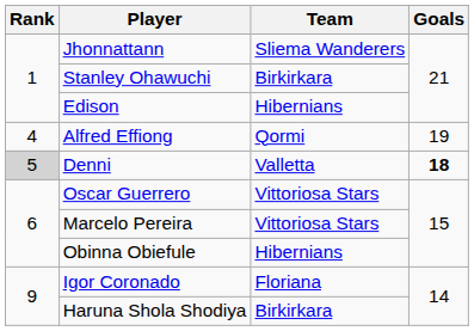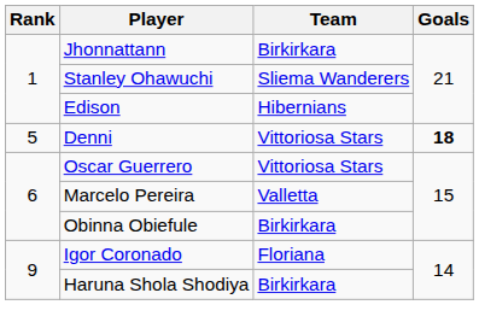Jhonnattann | Team: Sliema Wanderers -> Birkirkara
Stanley Ohawuchi | Team: Birkirkara -> Sliema Wanderers
- row: 4 | Alfred Effiong | Qormi | 19
Denni | Rank: lightgrey background -> no background
Denni | Team: Valletta -> Vittoriosa Stars
Marcelo Pereira | Team: Vittoriosa Stars -> Valletta
Obinna Obiefule | Team: Hibernians -> Birkirkara
